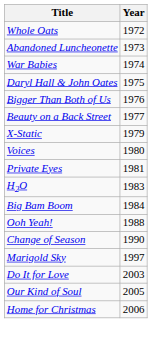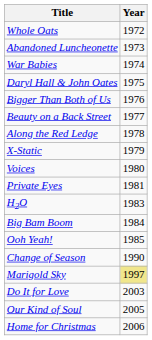+ row: Along the Red Ledge | 1978
Ooh Yeah! | Year: 1988 -> 1985
Marigold Sky | Year: no background -> khaki background
